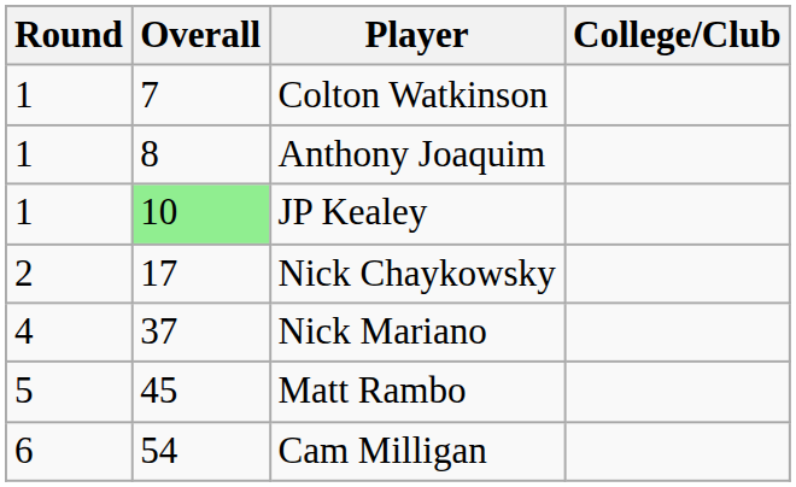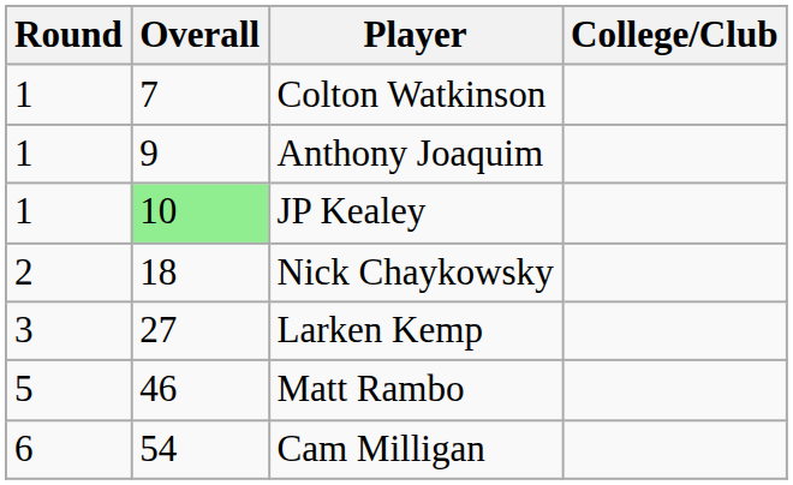Anthony Joaquim | Overall: 8 -> 9
Nick Chaykowsky | Overall: 17 -> 18
+ row: 3 | 27 | Larken Kemp
- row: 4 | 37 | Nick Mariano
Matt Rambo | Overall: 45 -> 46
